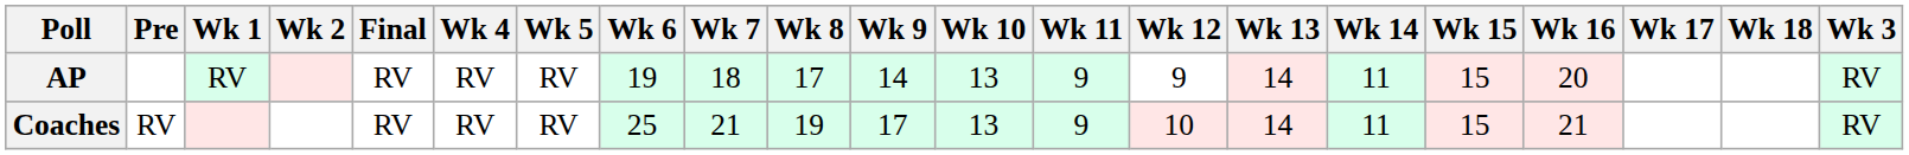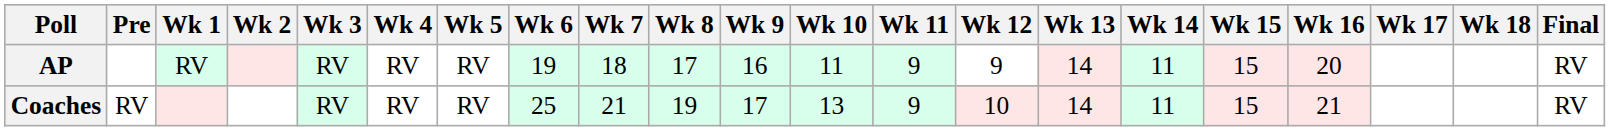columns swapped: Wk 3 <-> Final
AP | Wk 9: 14 -> 16
AP | Wk 10: 13 -> 11
